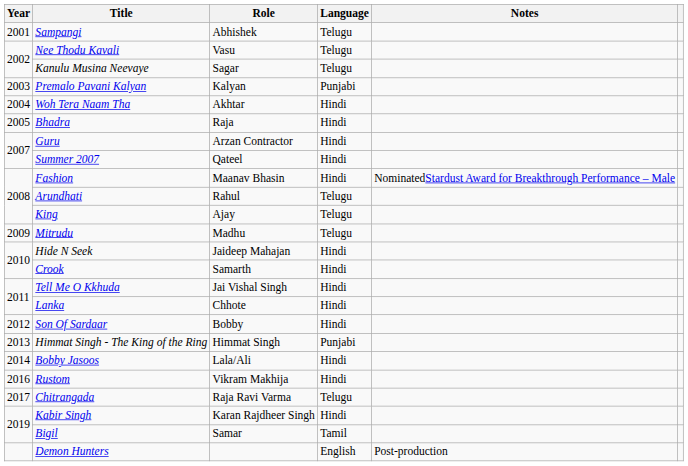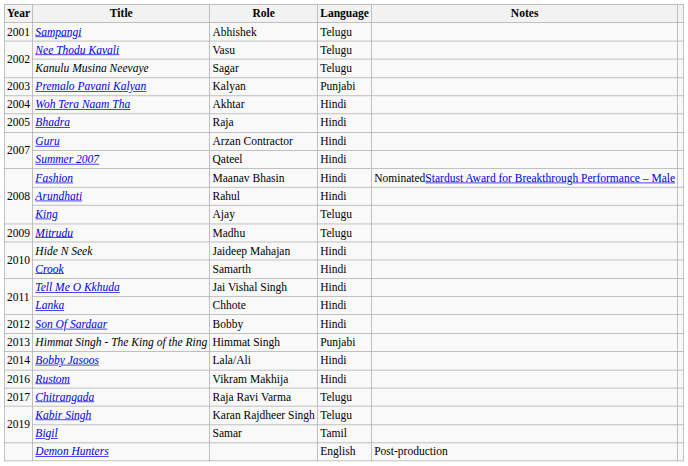Arundhati | Language: Telugu -> Hindi
Kabir Singh | Language: Hindi -> Telugu
